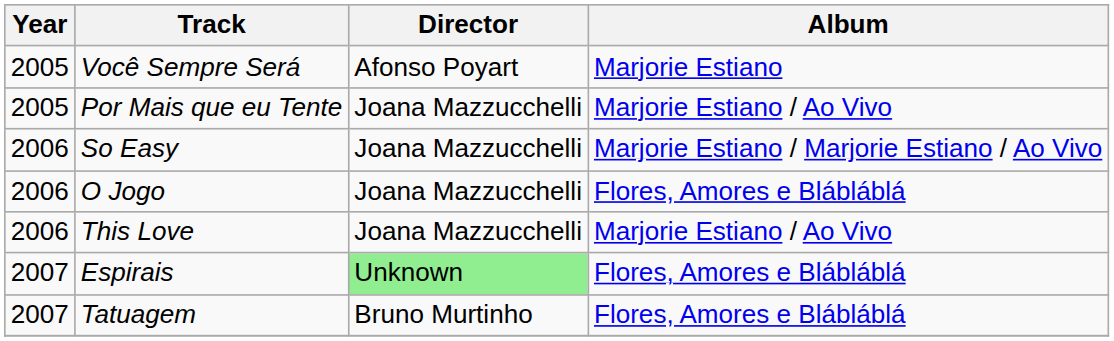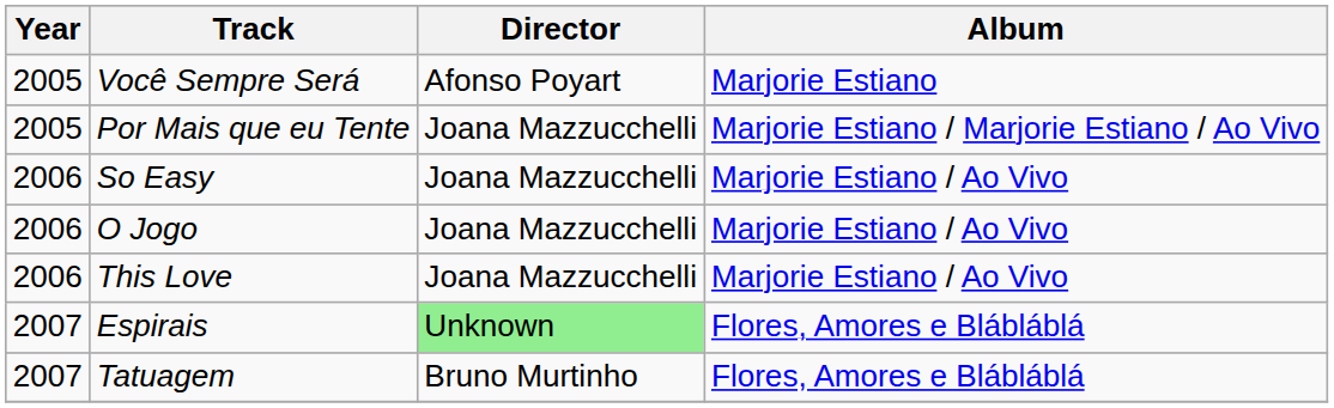Por Mais que eu Tente | Album: Marjorie Estiano / Ao Vivo -> Marjorie Estiano / Marjorie Estiano / Ao Vivo
So Easy | Album: Marjorie Estiano / Marjorie Estiano / Ao Vivo -> Marjorie Estiano / Ao Vivo
O Jogo | Album: Flores, Amores e Blábláblá -> Marjorie Estiano / Ao Vivo
